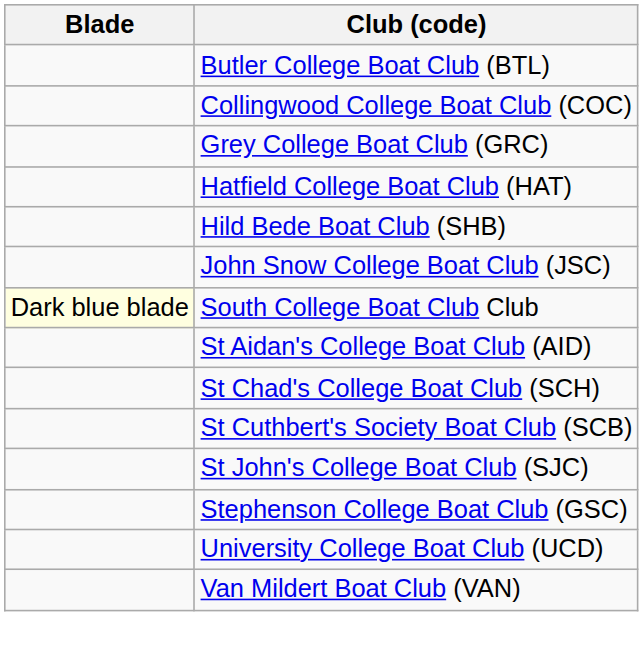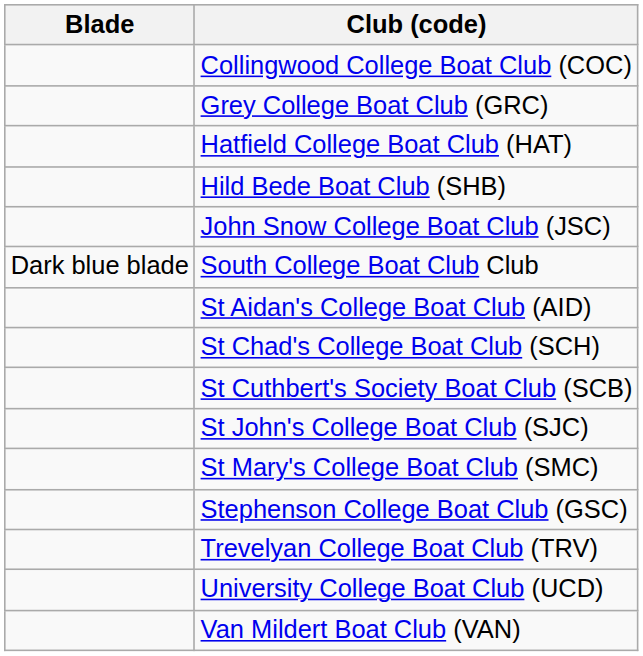- row: Butler College Boat Club (BTL)
South College Boat Club Club | Blade: lightyellow background -> no background
+ row: St Mary's College Boat Club (SMC)
+ row: Trevelyan College Boat Club (TRV)
